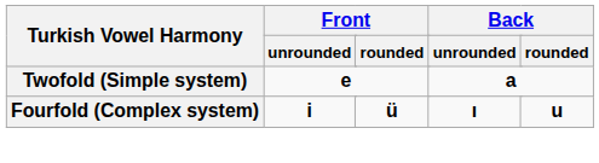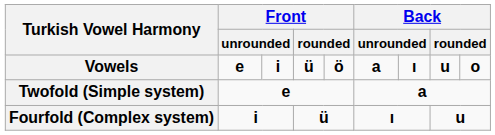+ row: Vowels | e | i | ü | ö | a | ı | u | o
